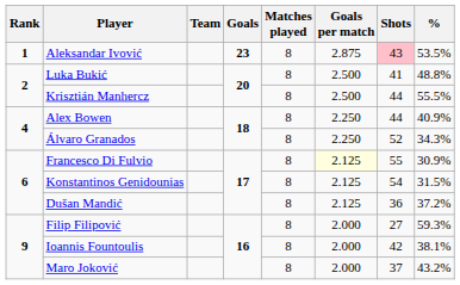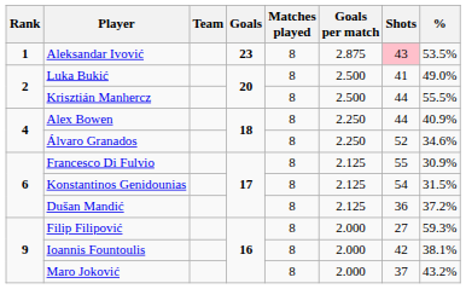Luka Bukić | %: 48.8% -> 49.0%
Álvaro Granados | %: 34.3% -> 34.6%
Francesco Di Fulvio | Goals per match: lightyellow background -> no background
